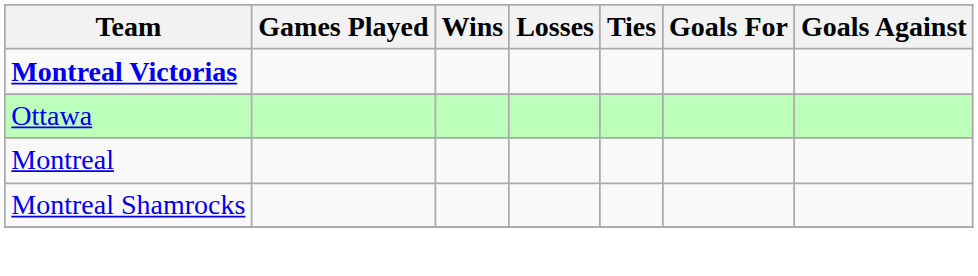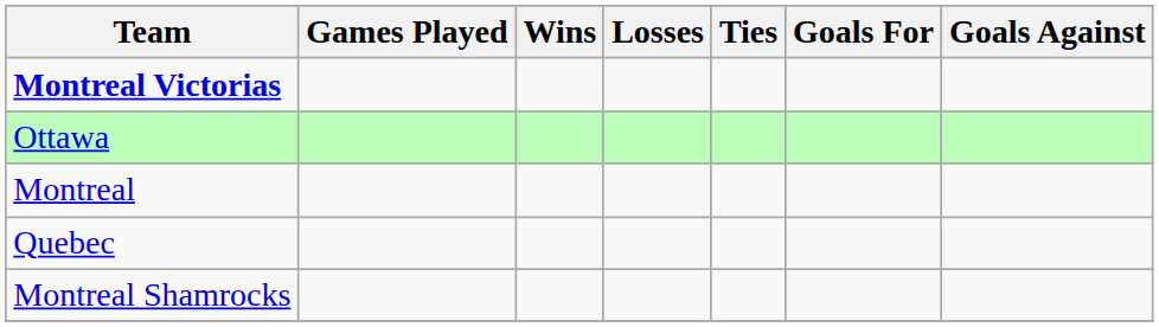+ row: Quebec
